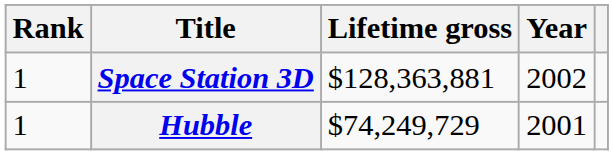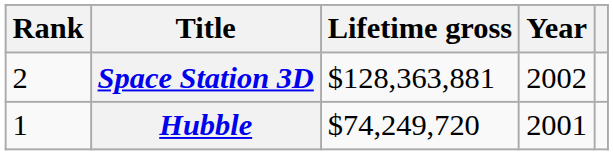Space Station 3D | Rank: 1 -> 2
Hubble | Lifetime gross: $74,249,729 -> $74,249,720
